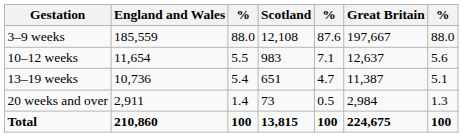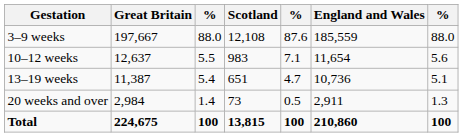columns swapped: England and Wales <-> Great Britain
